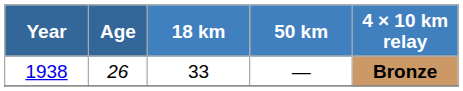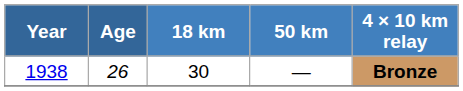1938 | 18 km: 33 -> 30
